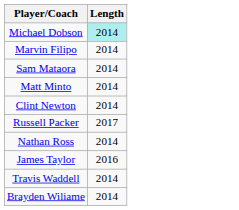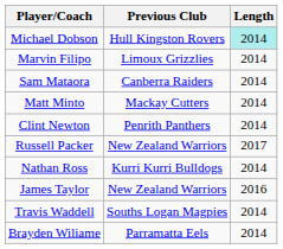+ column: Previous Club | Hull Kingston Rovers | Limoux Grizzlies | Canberra Raiders | Mackay Cutters | Penrith Panthers | New Zealand Warriors | Kurri Kurri Bulldogs | New Zealand Warriors | Souths Logan Magpies | Parramatta Eels
